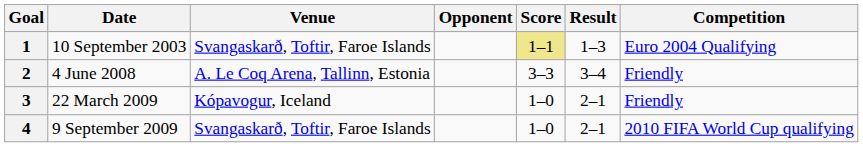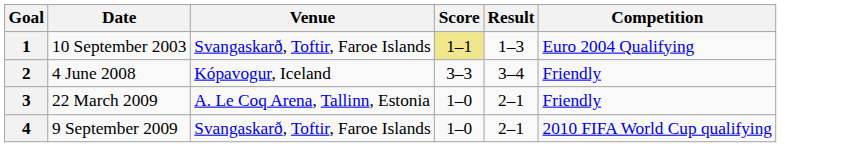- column: Opponent
2 | Venue: A. Le Coq Arena, Tallinn, Estonia -> Kópavogur, Iceland
3 | Venue: Kópavogur, Iceland -> A. Le Coq Arena, Tallinn, Estonia
